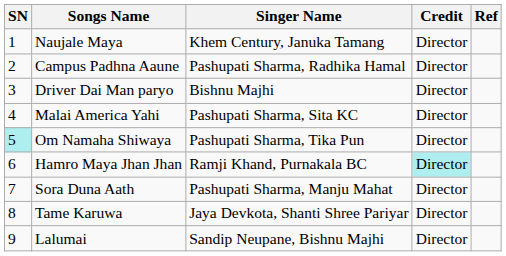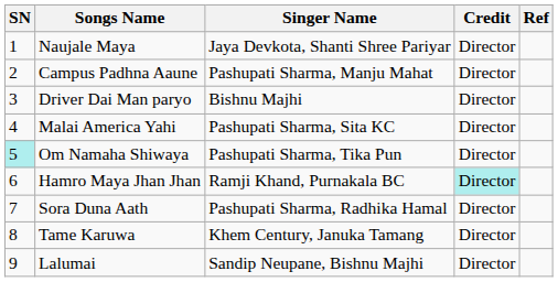Naujale Maya | Singer Name: Khem Century, Januka Tamang -> Jaya Devkota, Shanti Shree Pariyar
Campus Padhna Aaune | Singer Name: Pashupati Sharma, Radhika Hamal -> Pashupati Sharma, Manju Mahat
Sora Duna Aath | Singer Name: Pashupati Sharma, Manju Mahat -> Pashupati Sharma, Radhika Hamal
Tame Karuwa | Singer Name: Jaya Devkota, Shanti Shree Pariyar -> Khem Century, Januka Tamang
